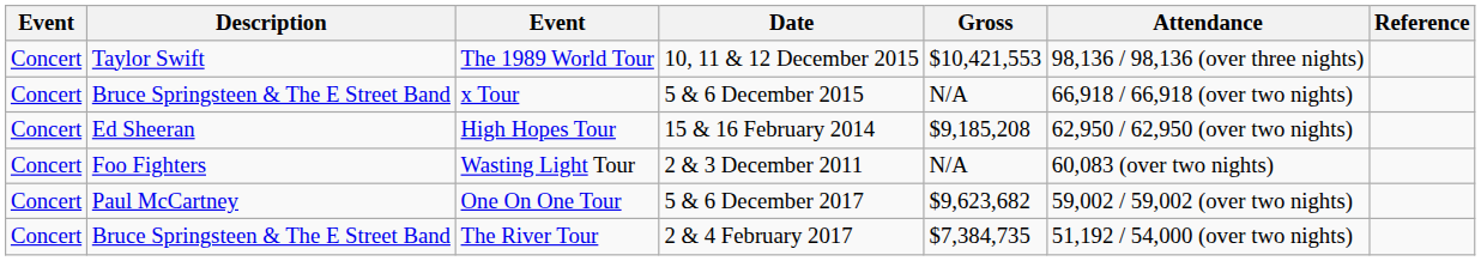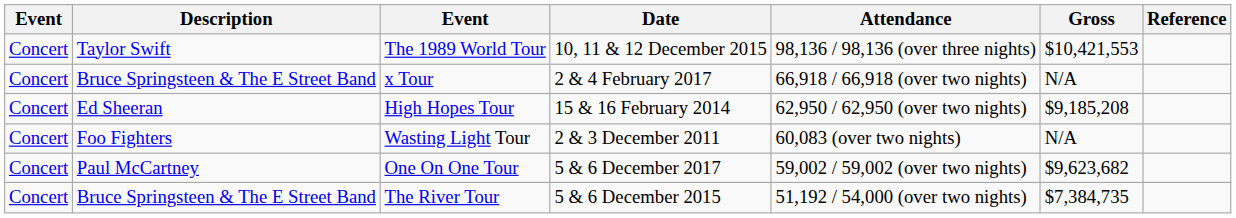columns swapped: Attendance <-> Gross
x Tour | Date: 5 & 6 December 2015 -> 2 & 4 February 2017
The River Tour | Date: 2 & 4 February 2017 -> 5 & 6 December 2015
